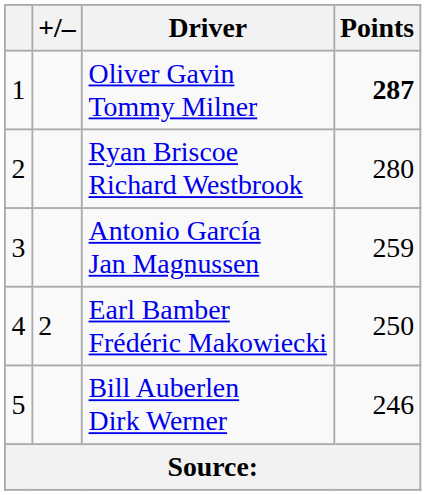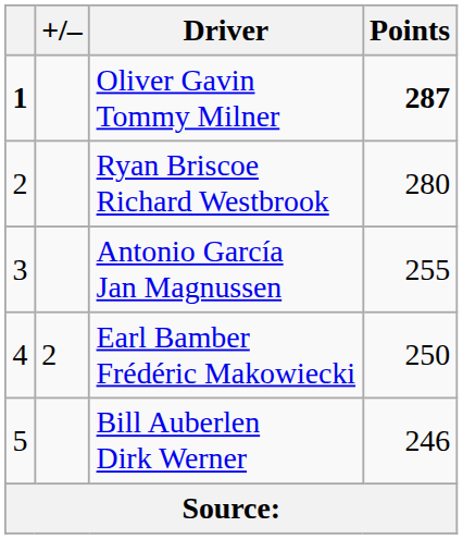Oliver Gavin Tommy Milner | column 1: normal -> bold
Antonio García Jan Magnussen | Points: 259 -> 255
